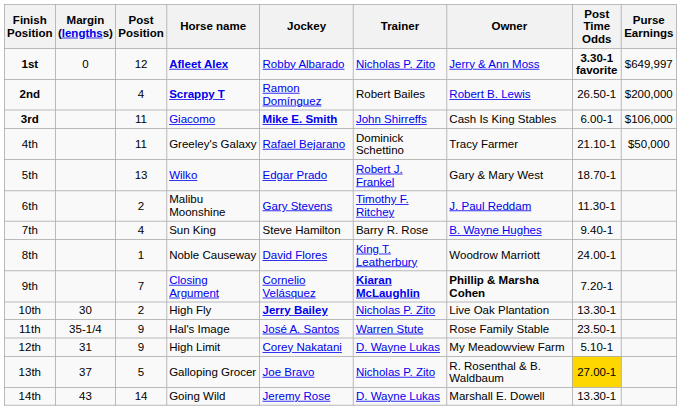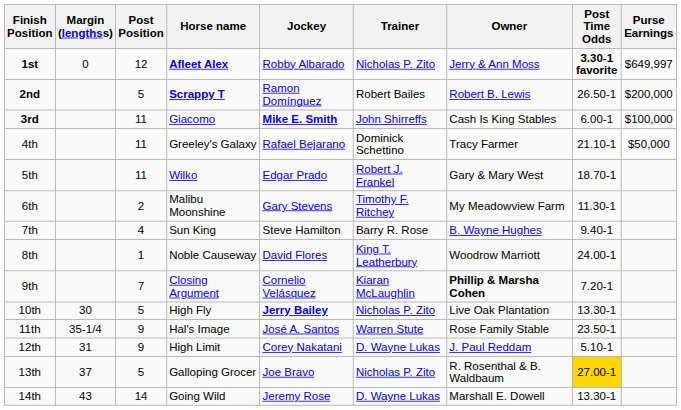2nd | Post Position: 4 -> 5
3rd | Purse Earnings: $106,000 -> $100,000
5th | Post Position: 13 -> 11
6th | Owner: J. Paul Reddam -> My Meadowview Farm
9th | Trainer: bold -> normal
10th | Post Position: 2 -> 5
12th | Owner: My Meadowview Farm -> J. Paul Reddam
